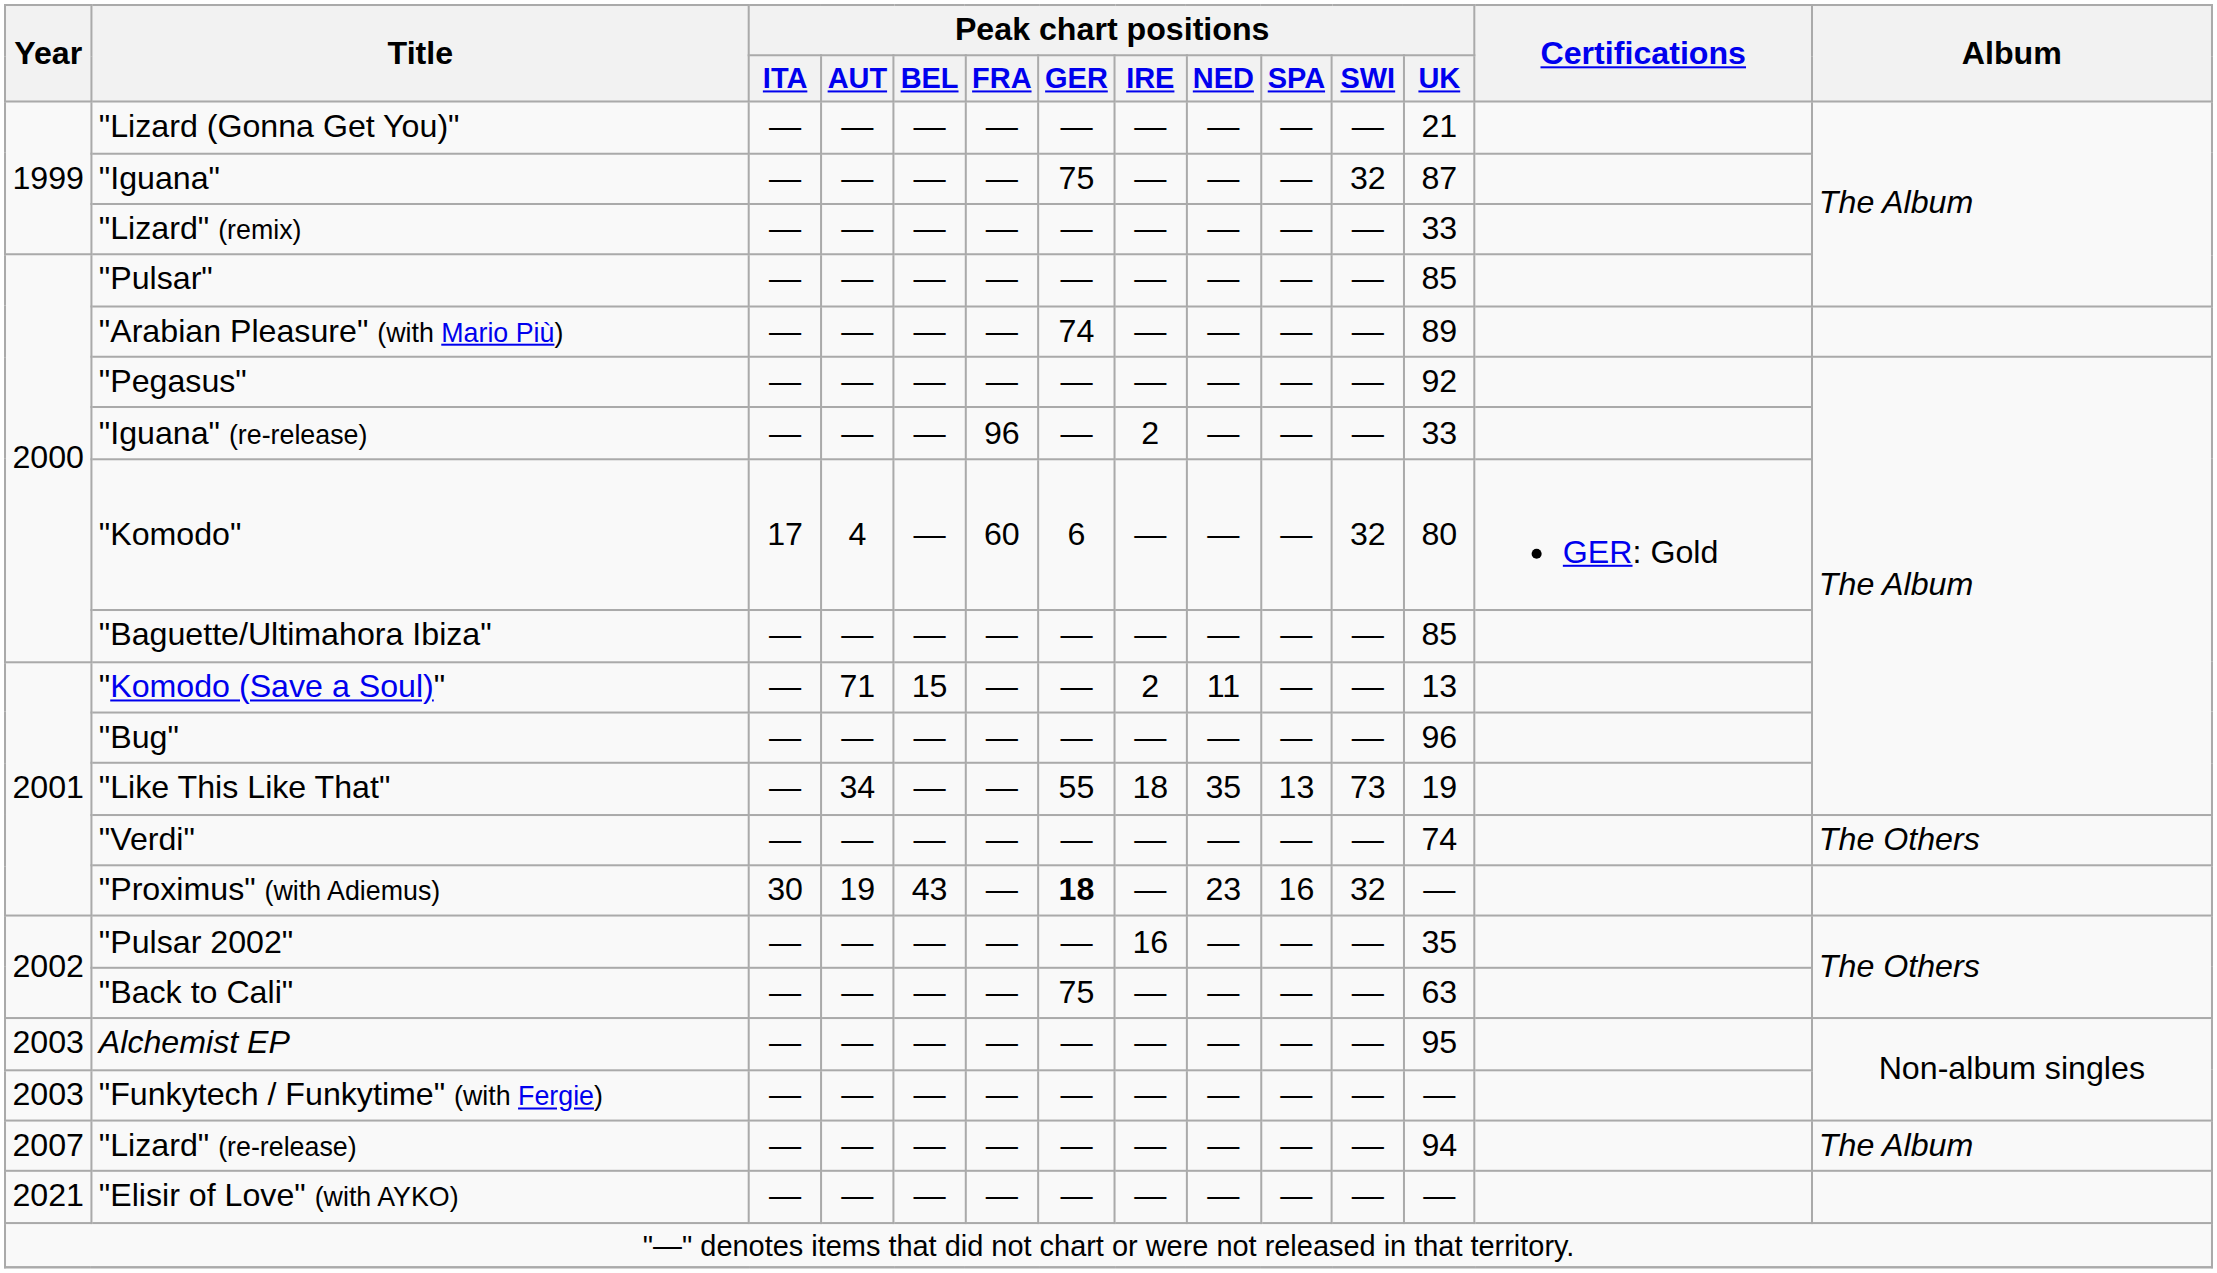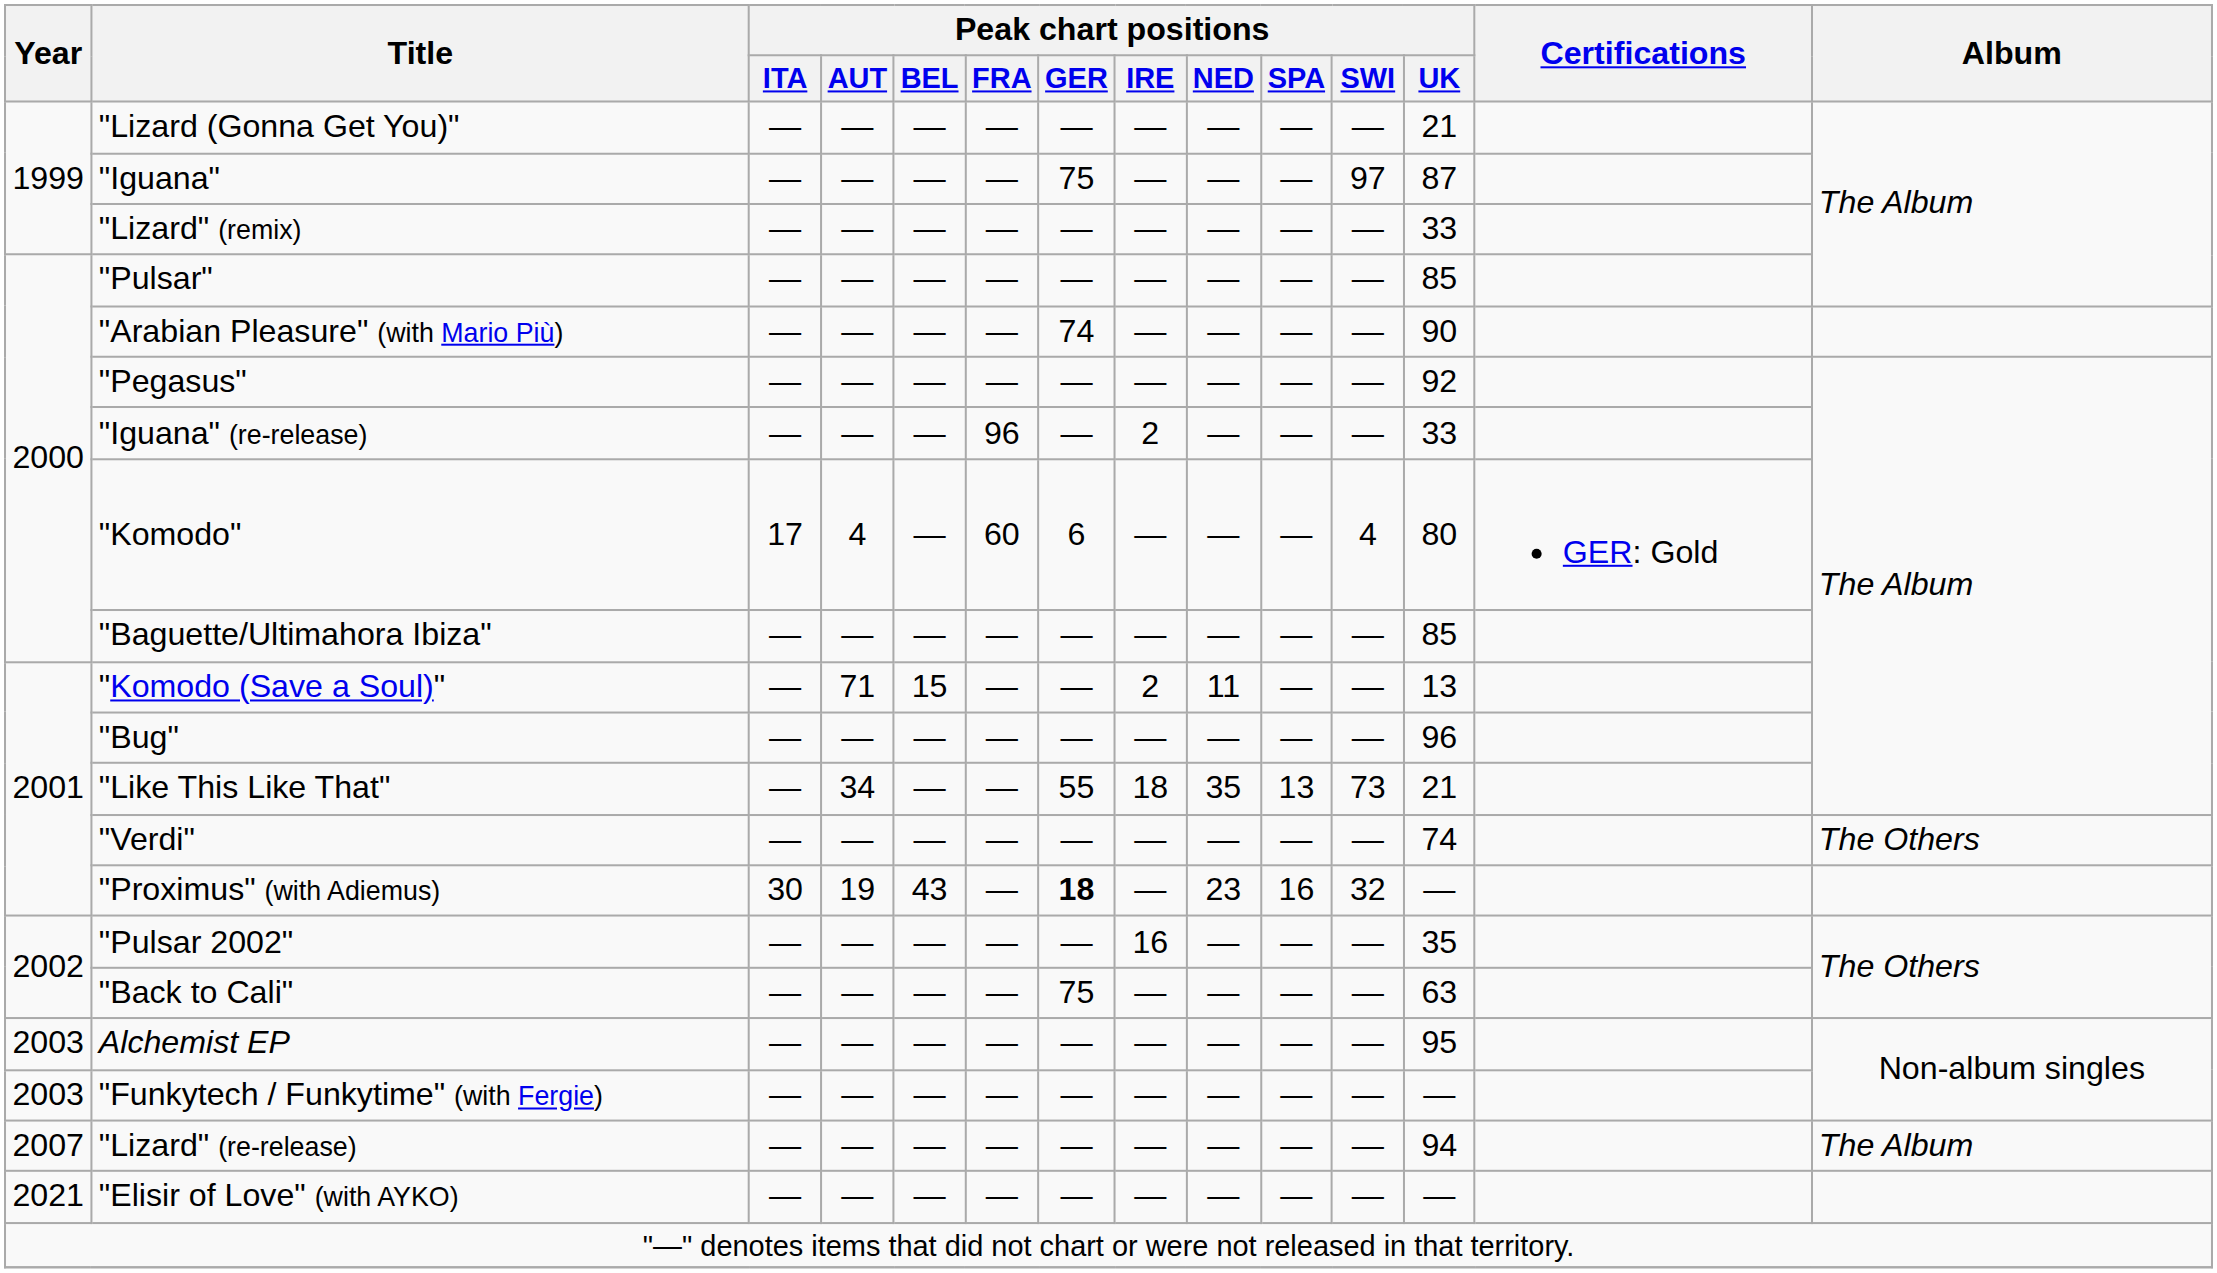"Iguana" | Peak chart positions / SWI: 32 -> 97
"Arabian Pleasure" (with Mario Più) | Peak chart positions / UK: 89 -> 90
"Komodo" | Peak chart positions / SWI: 32 -> 4
"Like This Like That" | Peak chart positions / UK: 19 -> 21
